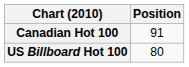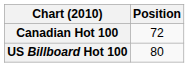Canadian Hot 100 | Position: 91 -> 72
